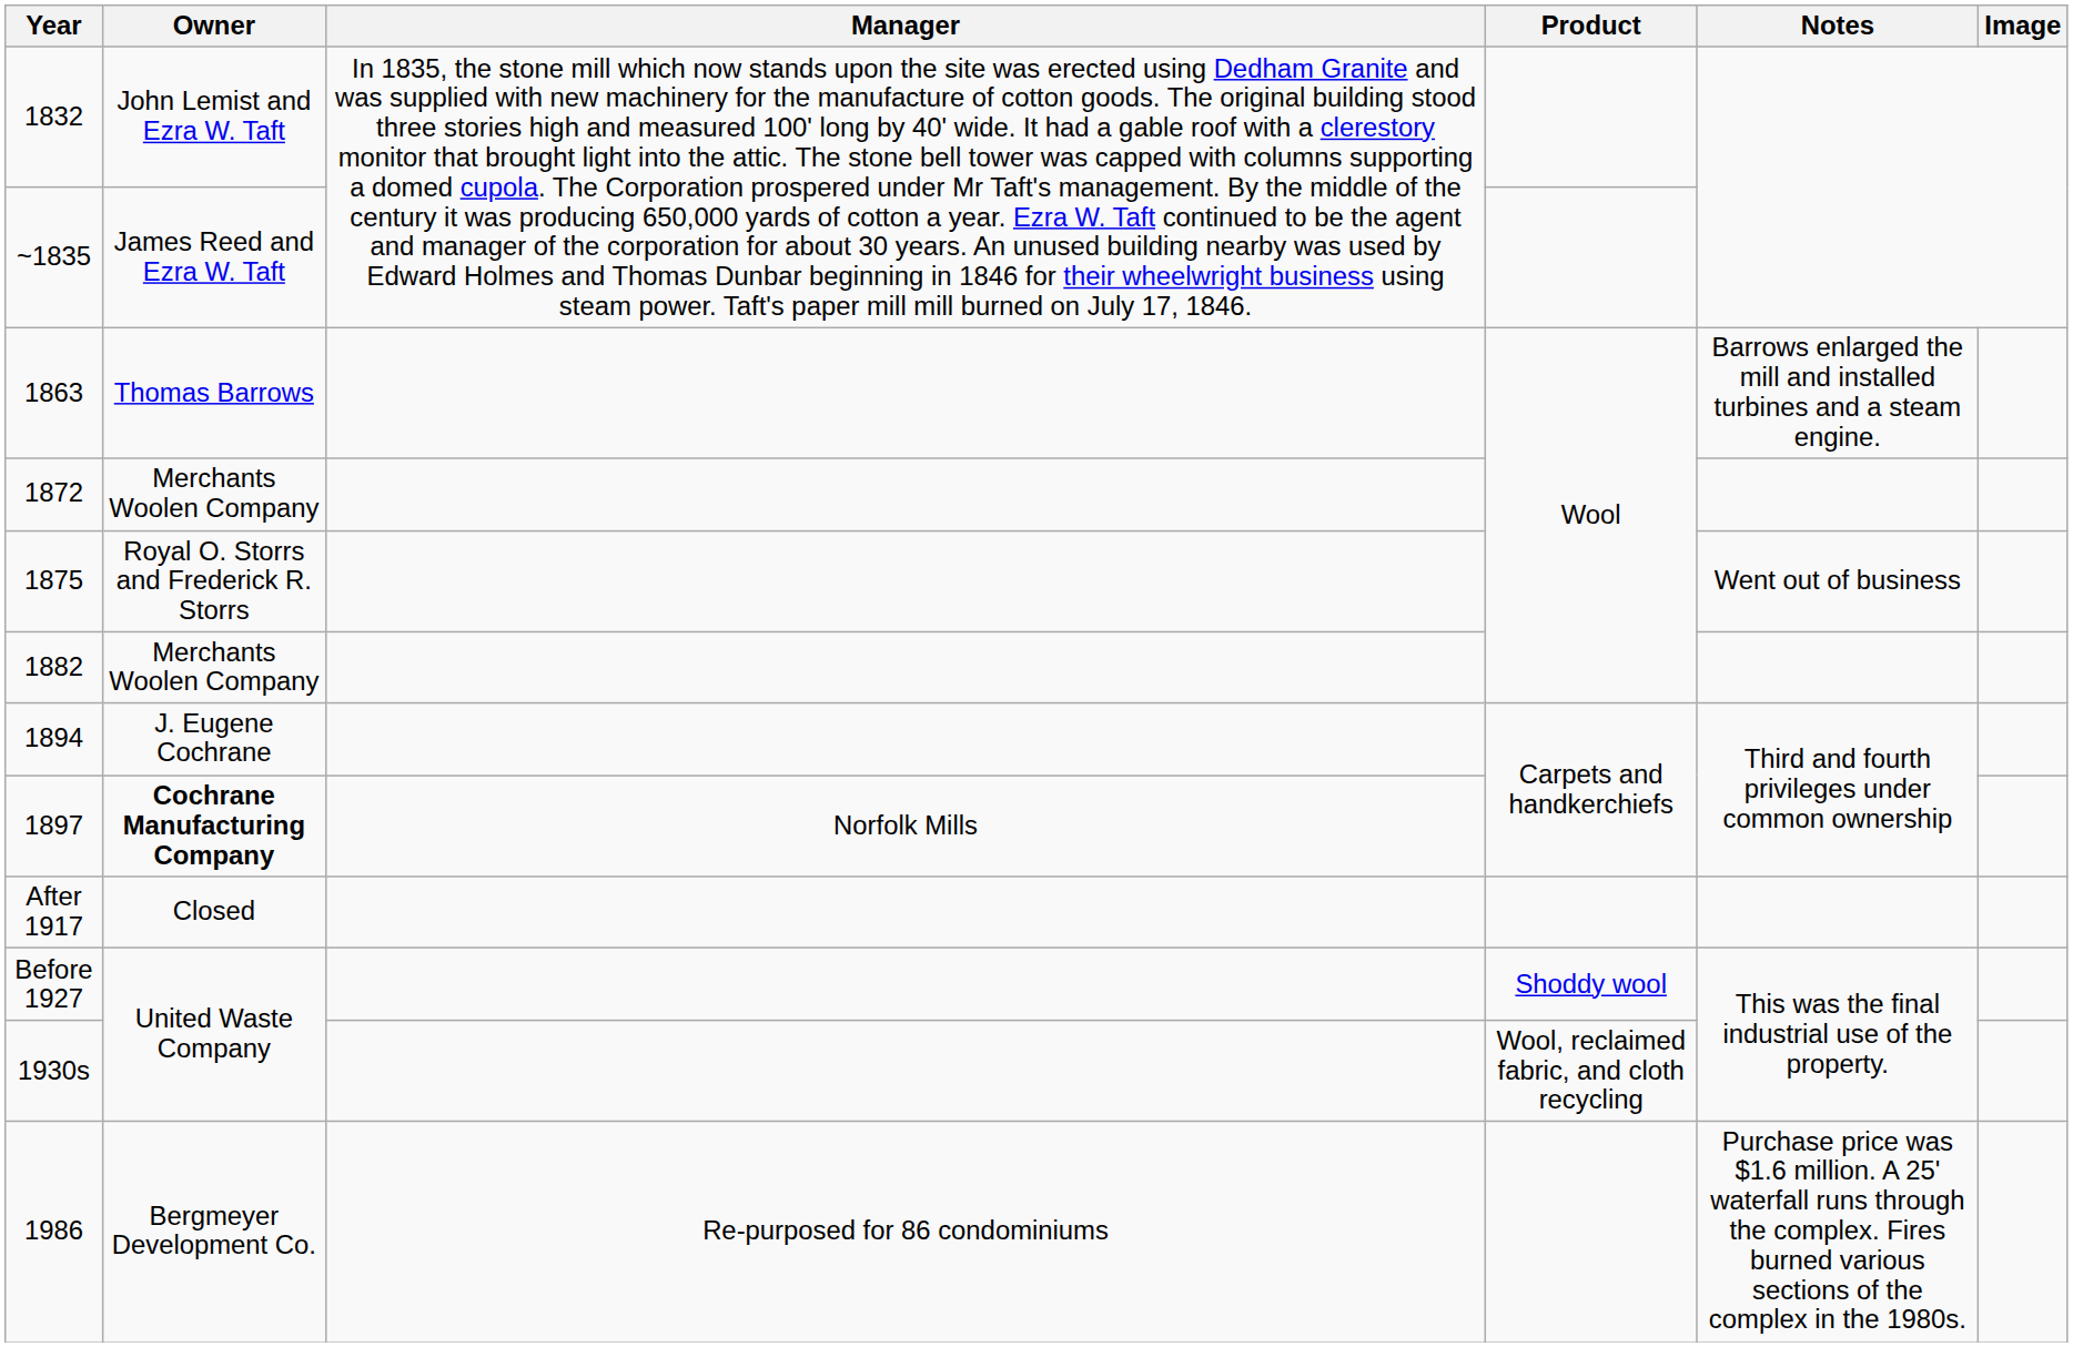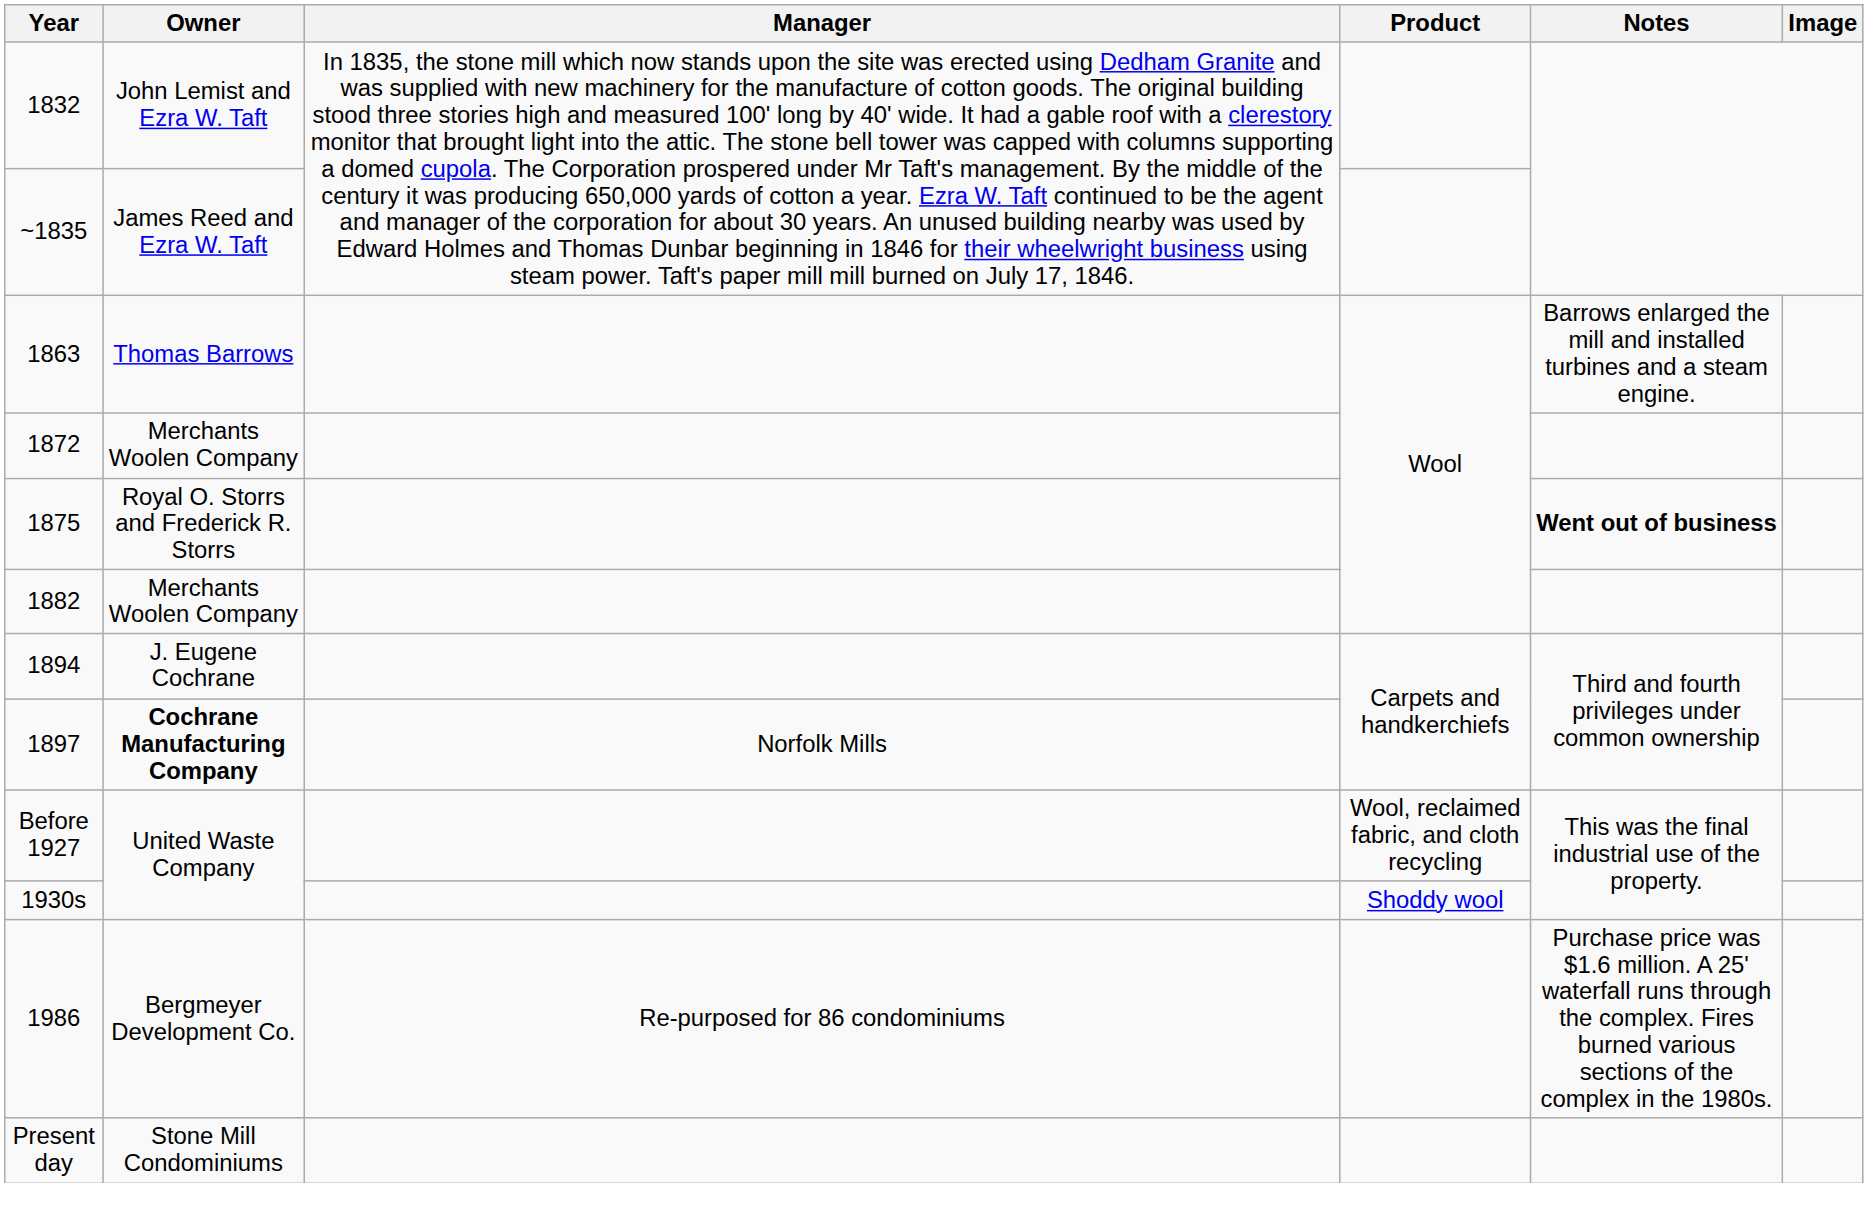1875 | Notes: normal -> bold
- row: After 1917 | Closed
Before 1927 | Product: Shoddy wool -> Wool, reclaimed fabric, and cloth recycling
1930s | Product: Wool, reclaimed fabric, and cloth recycling -> Shoddy wool
+ row: Present day | Stone Mill Condominiums
